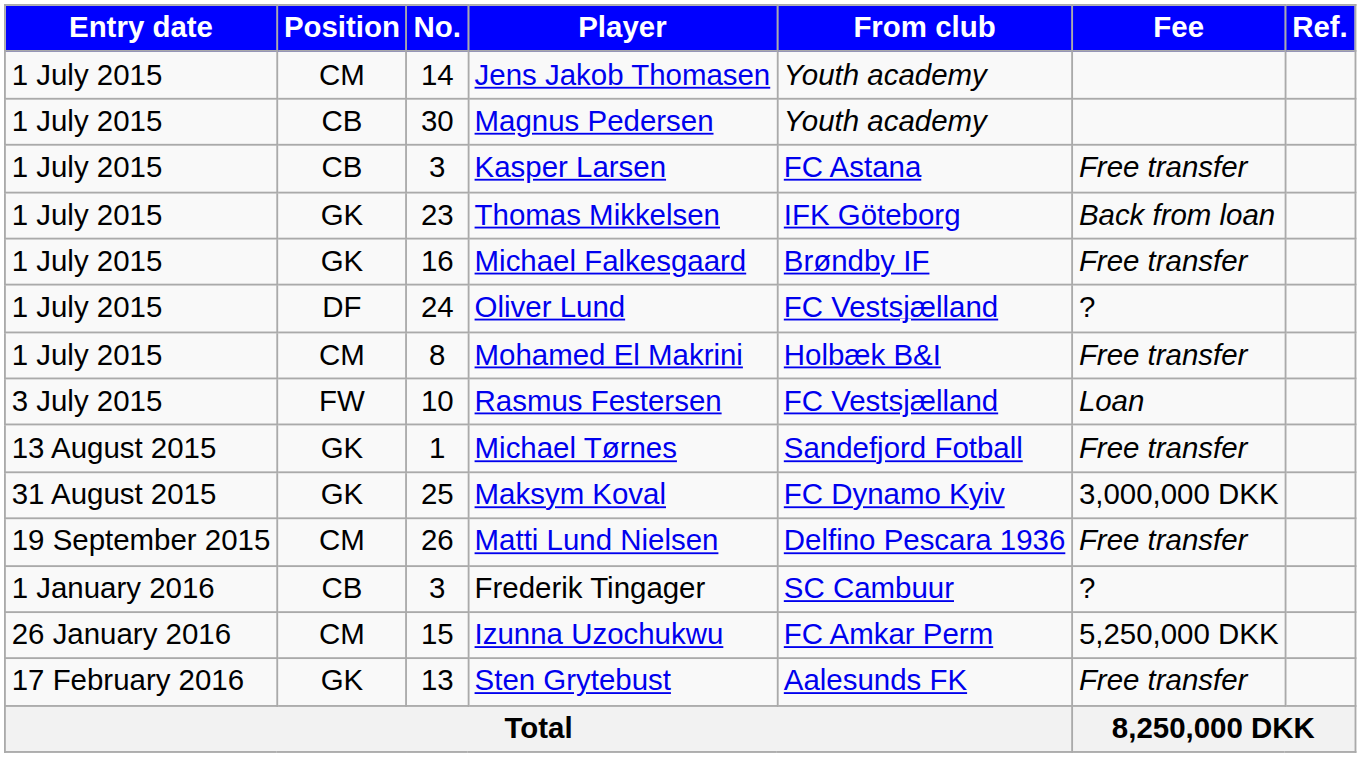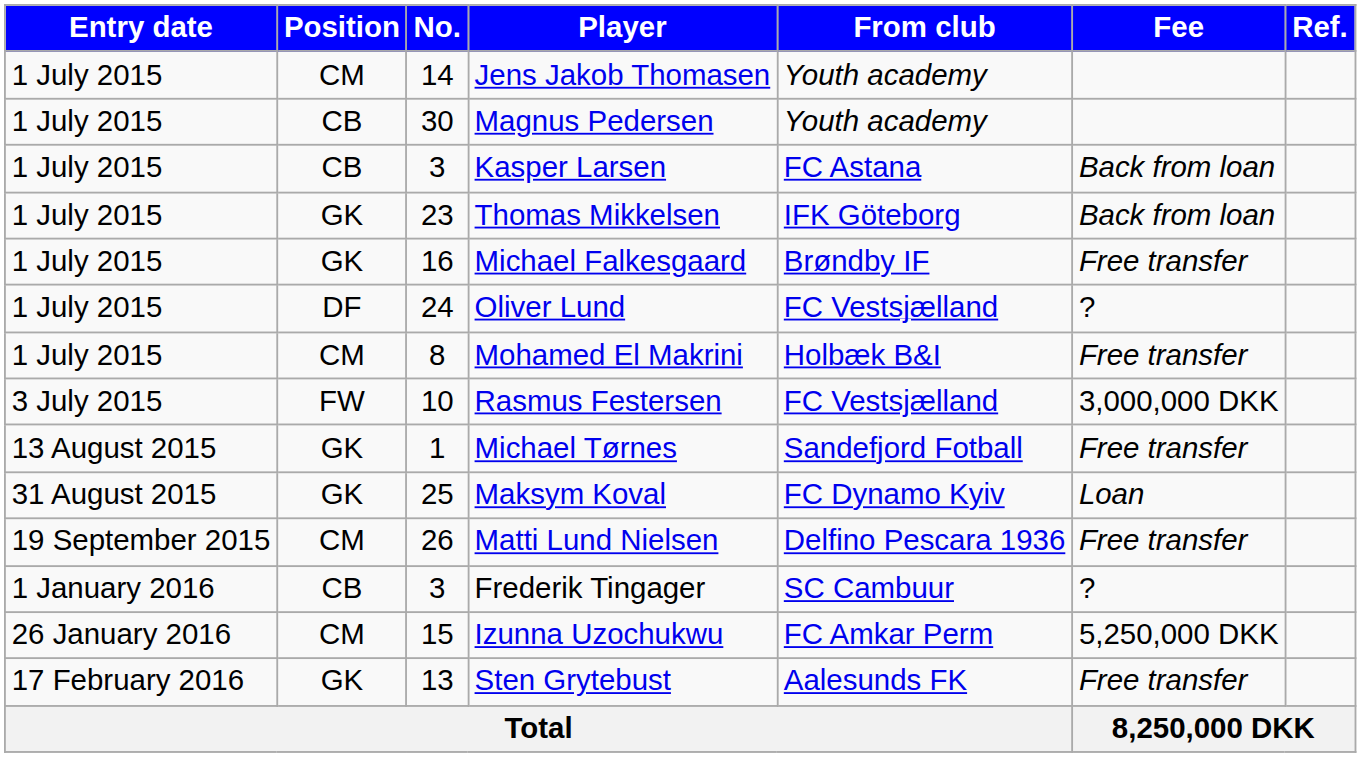Kasper Larsen | Fee: Free transfer -> Back from loan
Rasmus Festersen | Fee: Loan -> 3,000,000 DKK
Maksym Koval | Fee: 3,000,000 DKK -> Loan
